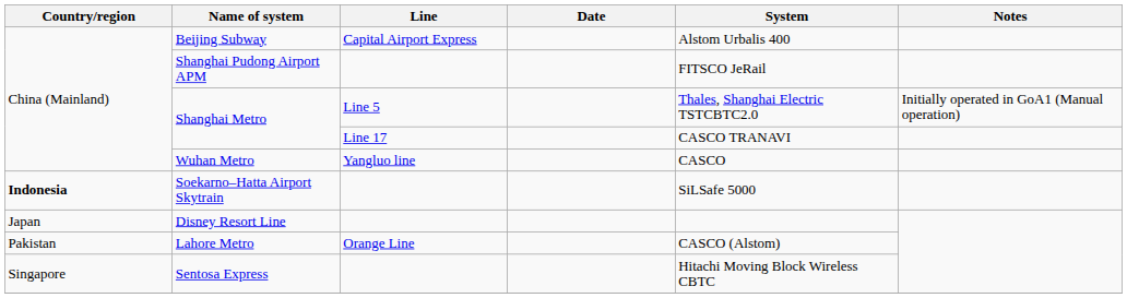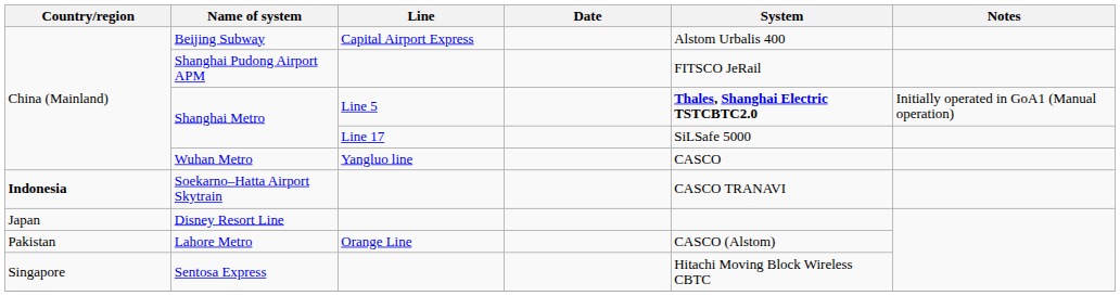Shanghai Metro / Line 5 | System: normal -> bold
Shanghai Metro / Line 17 | System: CASCO TRANAVI -> SiLSafe 5000
Soekarno–Hatta Airport Skytrain | System: SiLSafe 5000 -> CASCO TRANAVI
